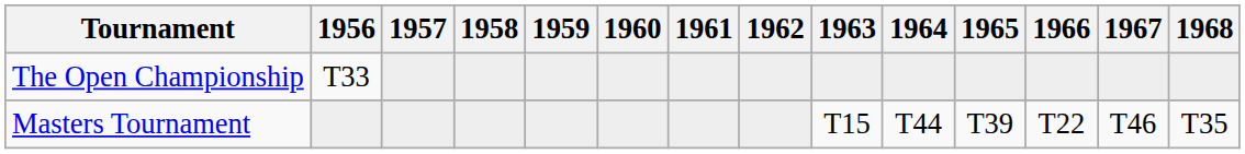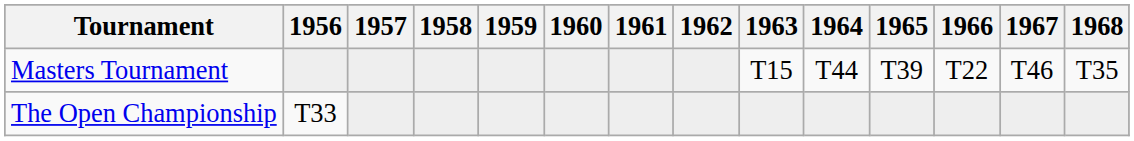rows swapped: Masters Tournament <-> The Open Championship
